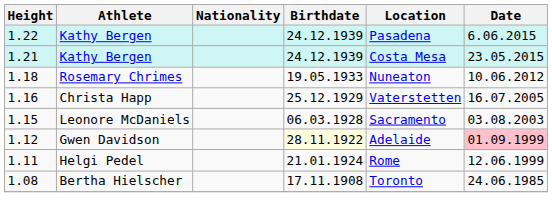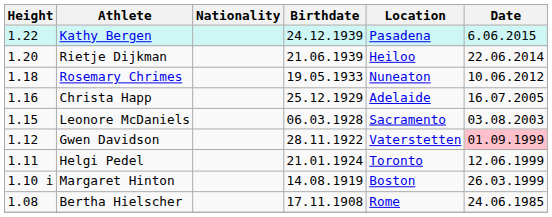- row: 1.21 | Kathy Bergen | 24.12.1939 | Costa Mesa | 23.05.2015
+ row: 1.20 | Rietje Dijkman | 21.06.1939 | Heiloo | 22.06.2014
Christa Happ | Location: Vaterstetten -> Adelaide
Gwen Davidson | Birthdate: lightyellow background -> no background
Gwen Davidson | Location: Adelaide -> Vaterstetten
Helgi Pedel | Location: Rome -> Toronto
+ row: 1.10 i | Margaret Hinton | 14.08.1919 | Boston | 26.03.1999
Bertha Hielscher | Location: Toronto -> Rome
